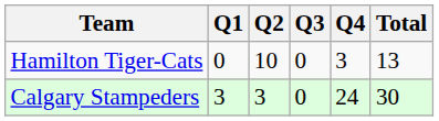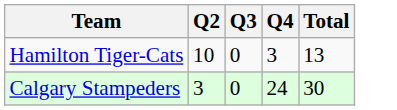- column: Q1 | 0 | 3
